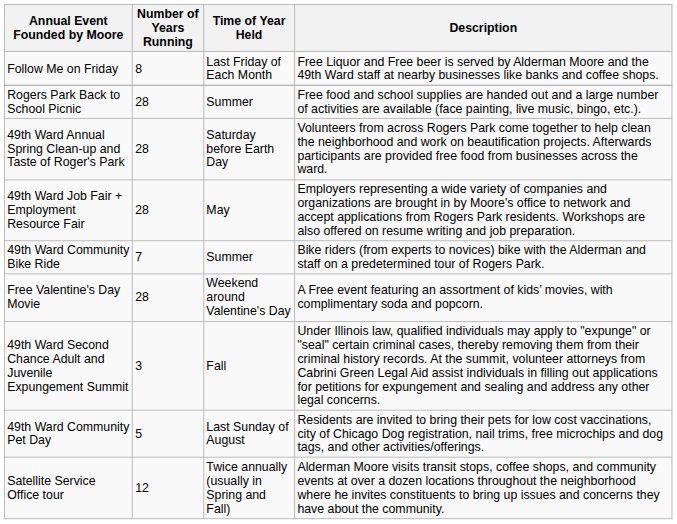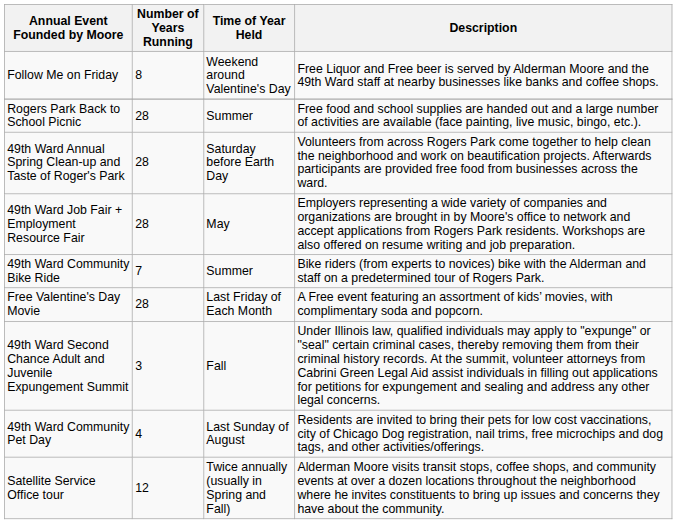Follow Me on Friday | Time of Year Held: Last Friday of Each Month -> Weekend around Valentine's Day
Free Valentine's Day Movie | Time of Year Held: Weekend around Valentine's Day -> Last Friday of Each Month
49th Ward Community Pet Day | Number of Years Running: 5 -> 4
